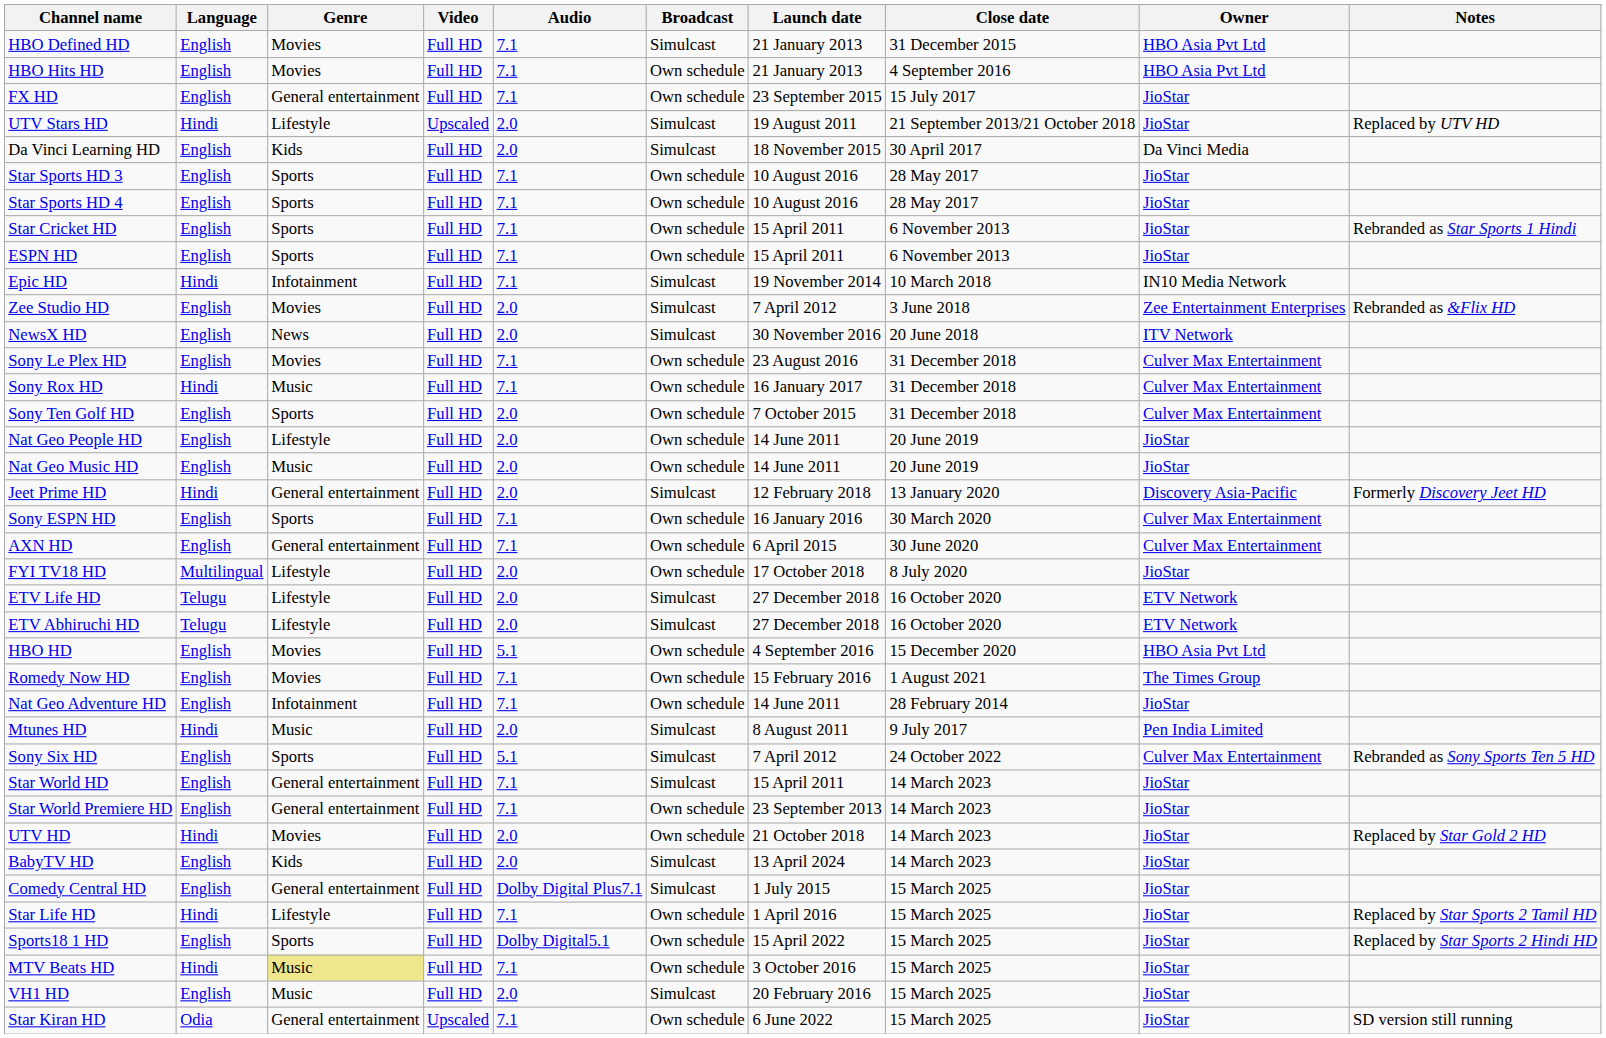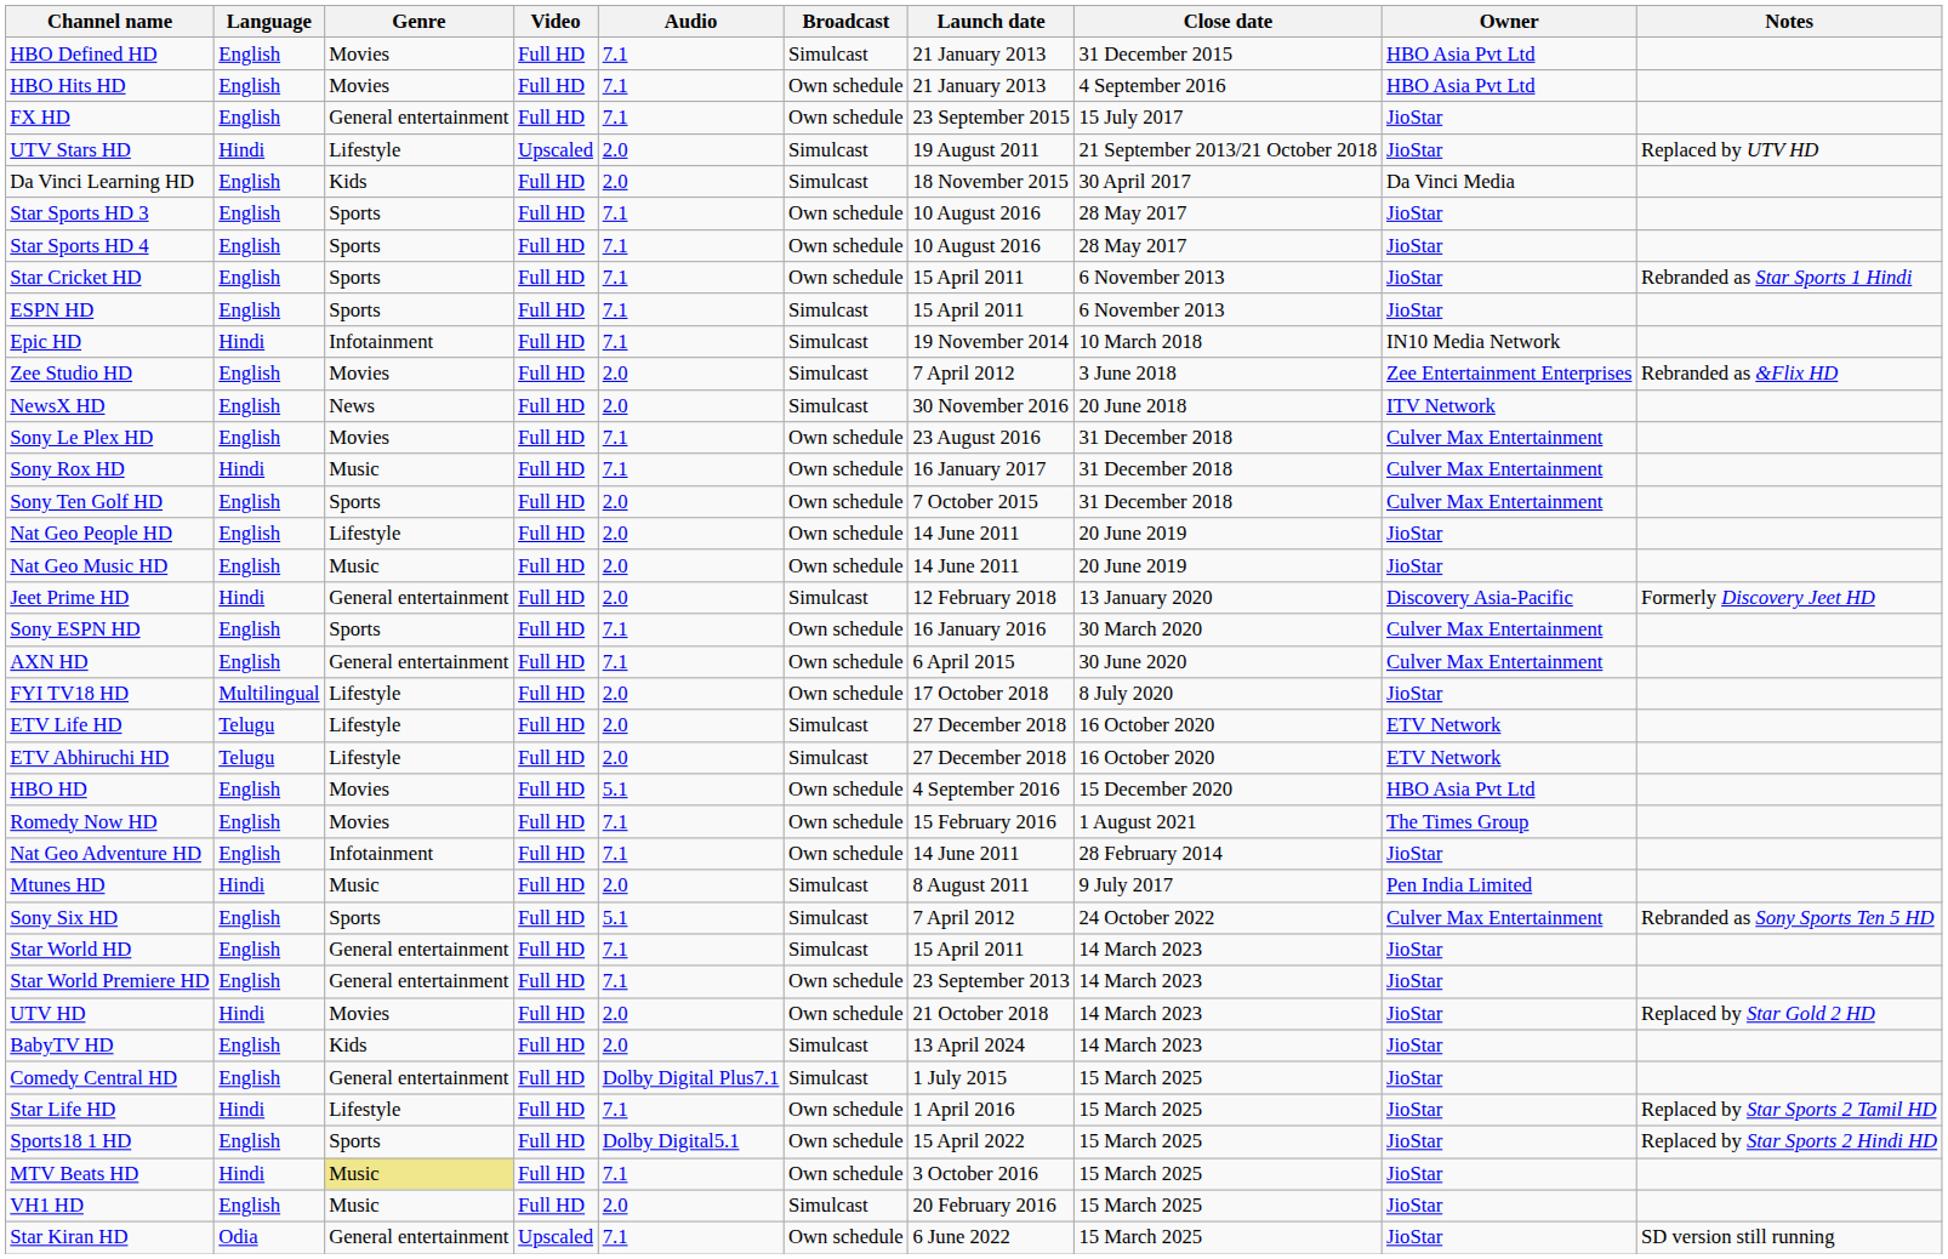ESPN HD | Broadcast: Own schedule -> Simulcast
